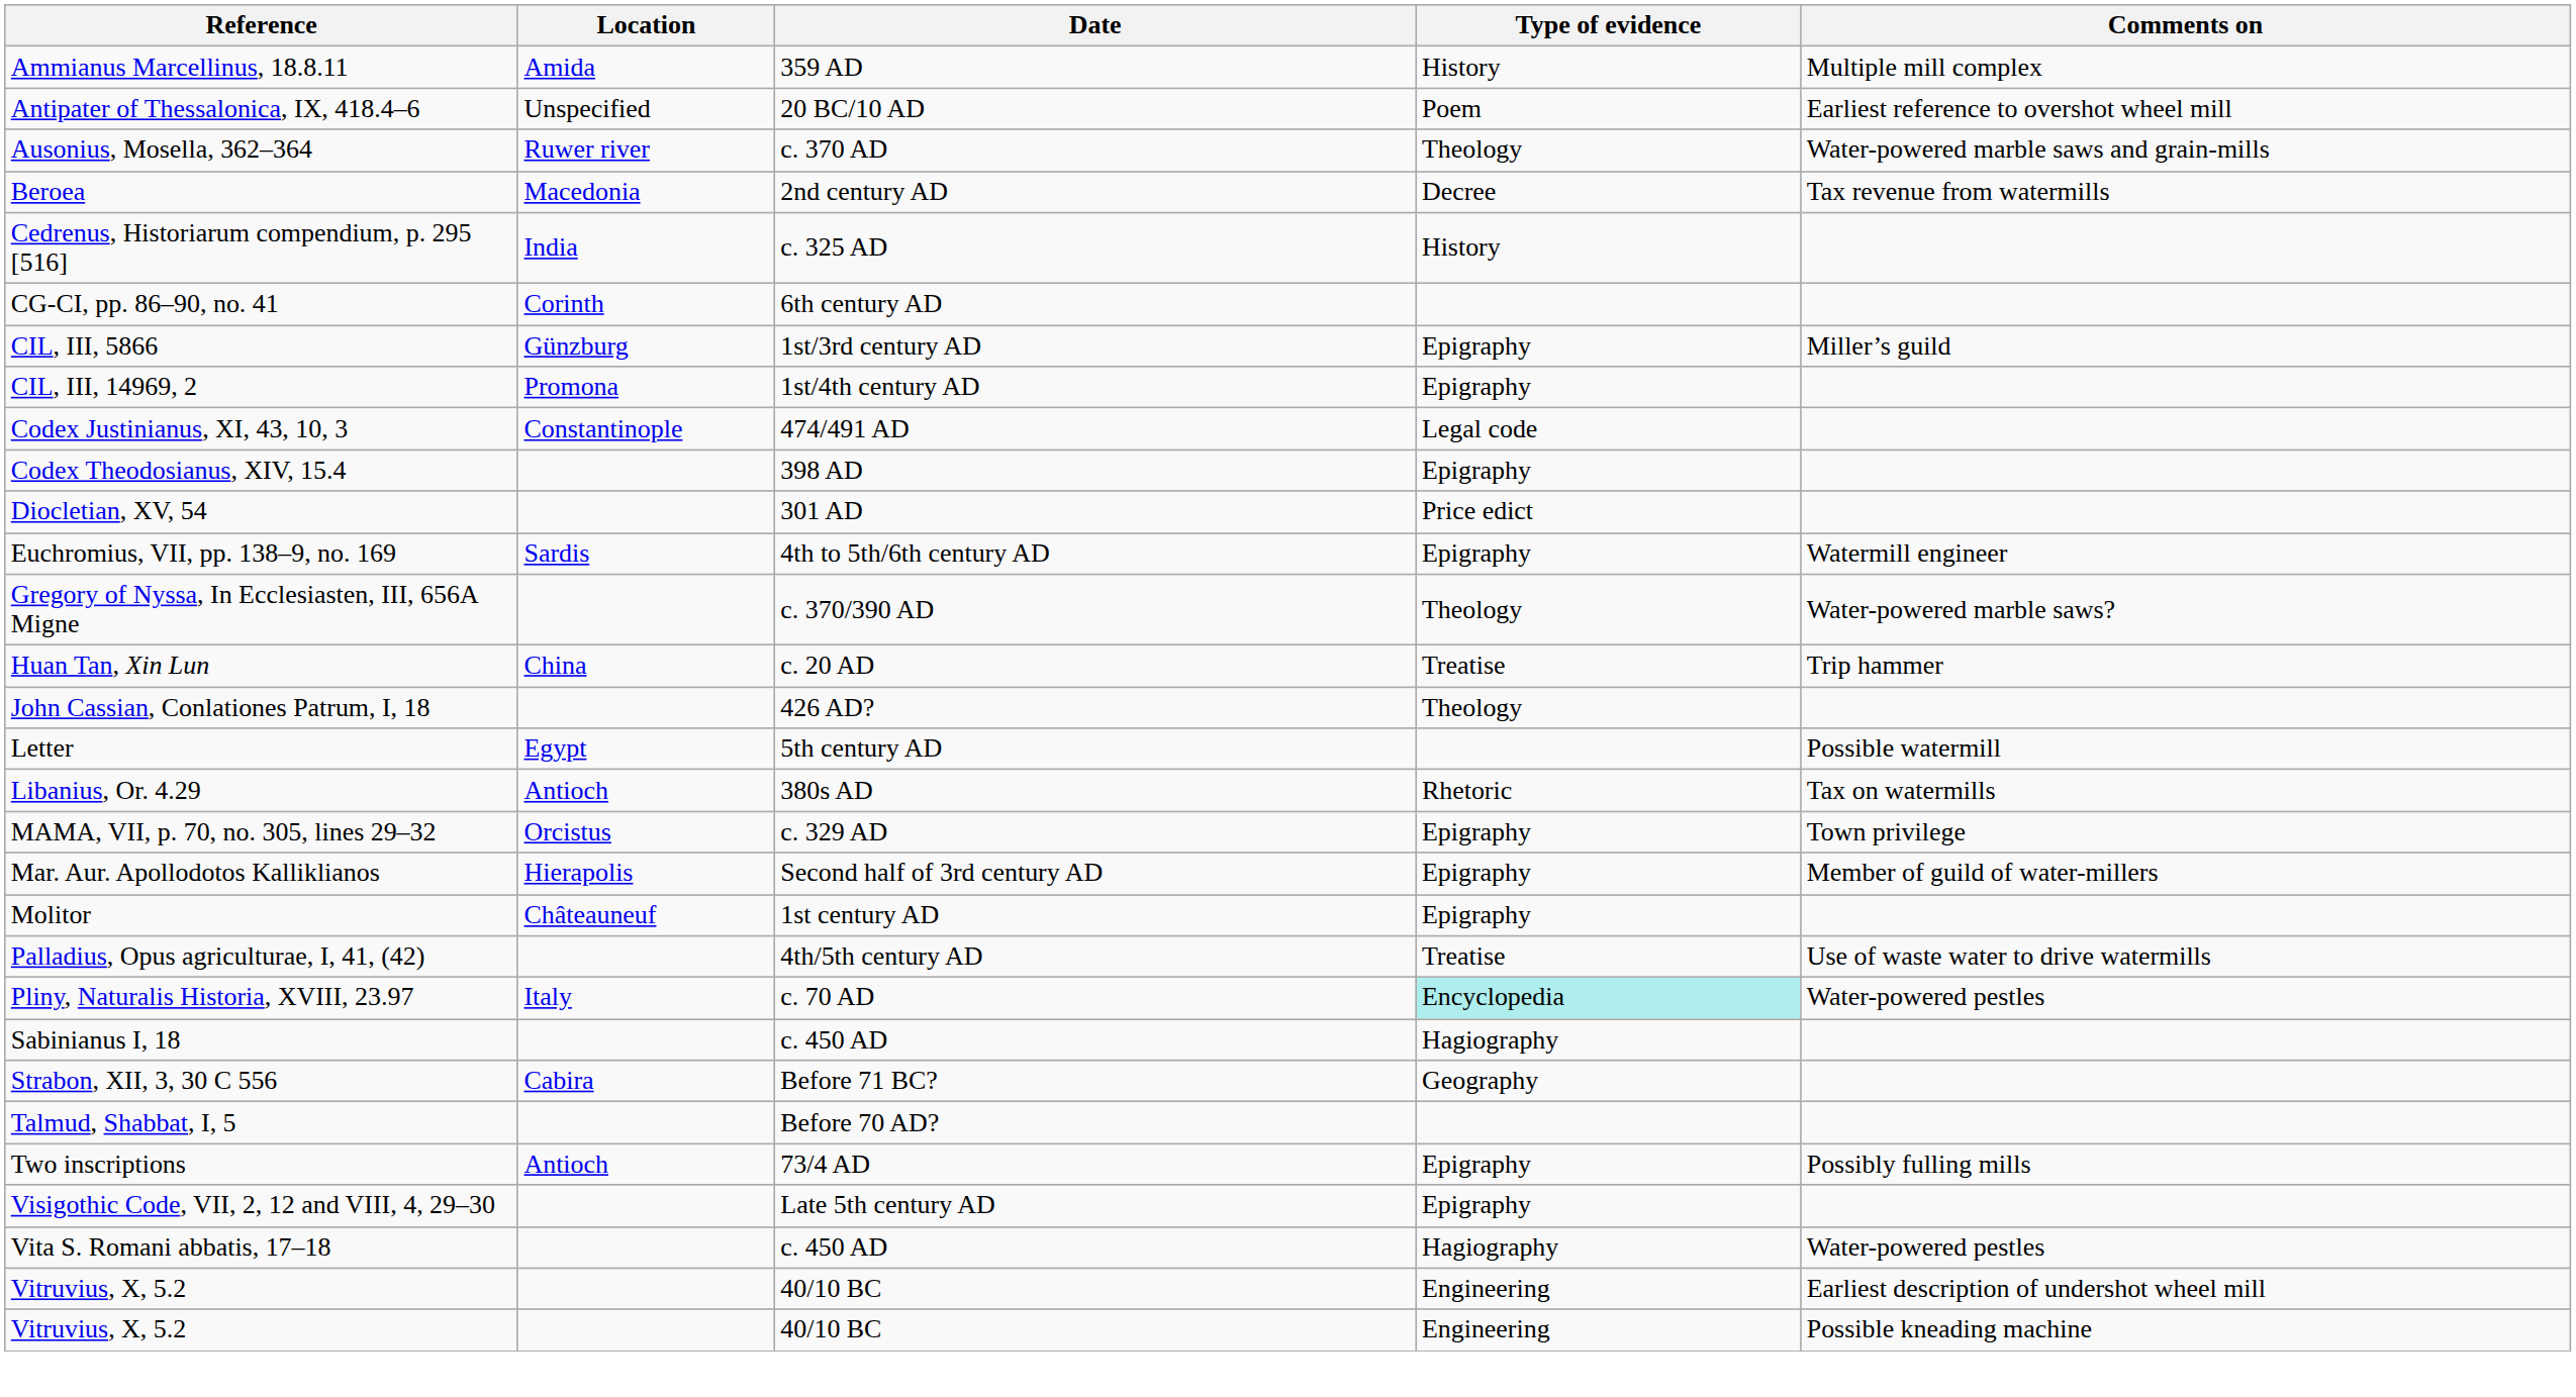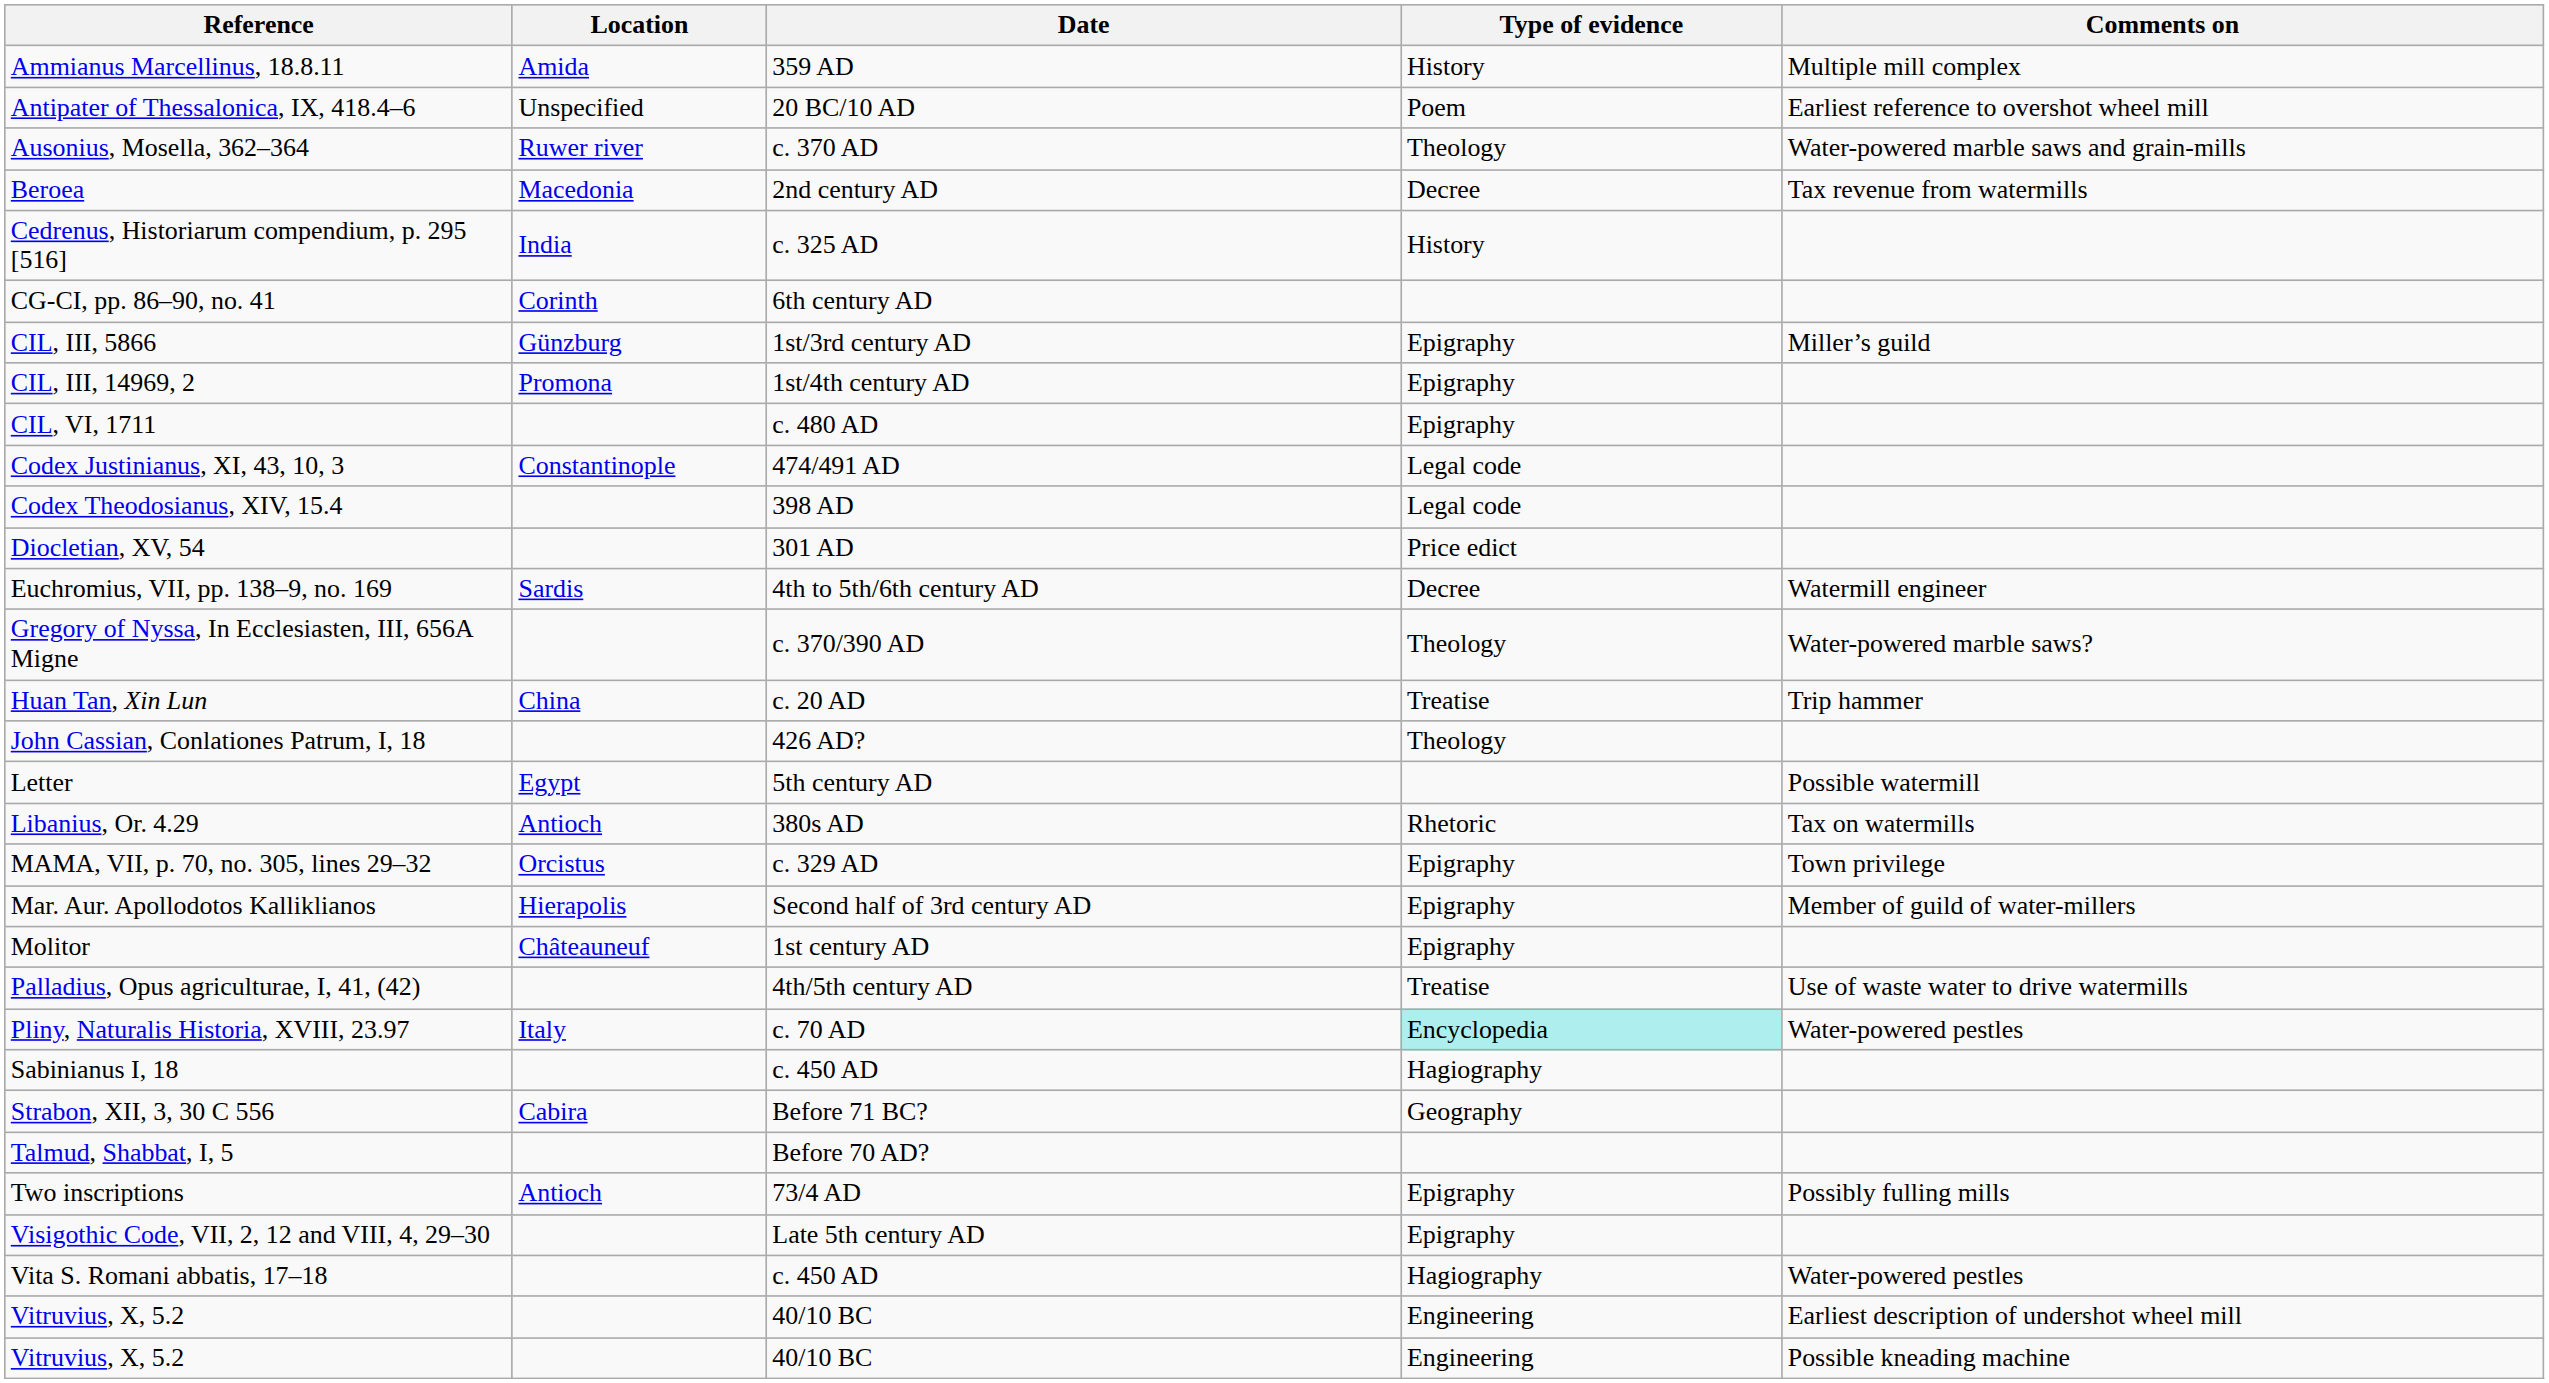+ row: CIL, VI, 1711 | c. 480 AD | Epigraphy
Codex Theodosianus, XIV, 15.4 | Type of evidence: Epigraphy -> Legal code
Euchromius, VII, pp. 138–9, no. 169 | Type of evidence: Epigraphy -> Decree
